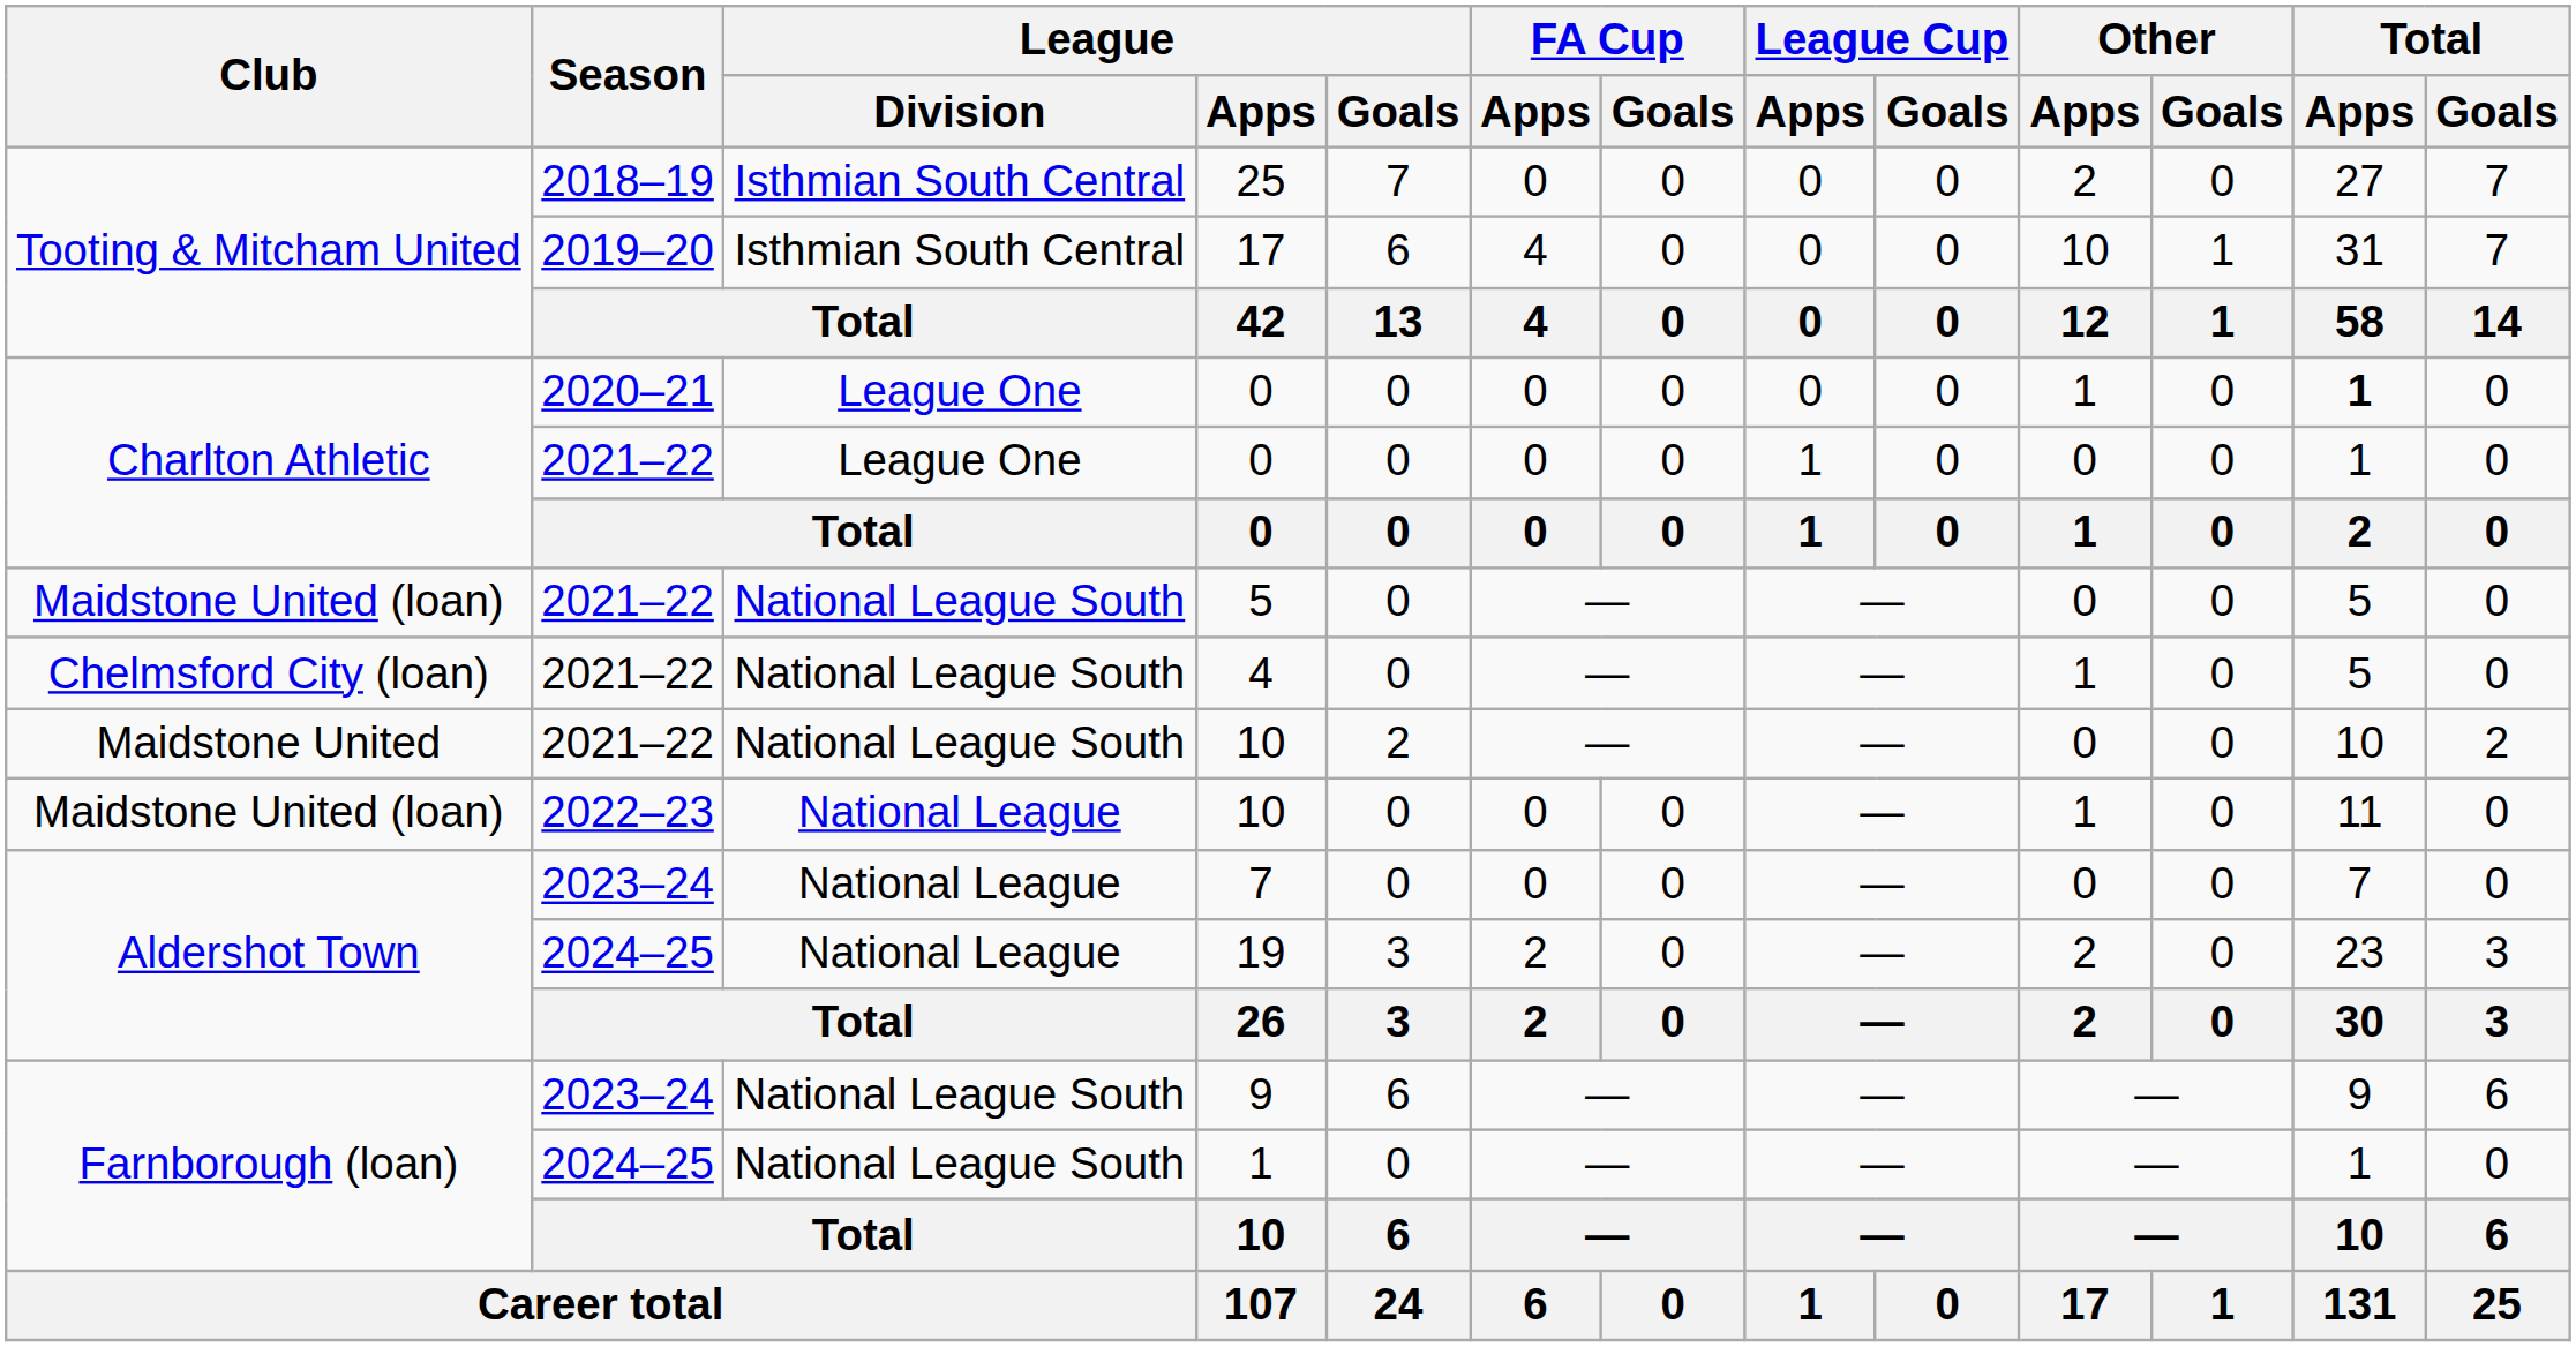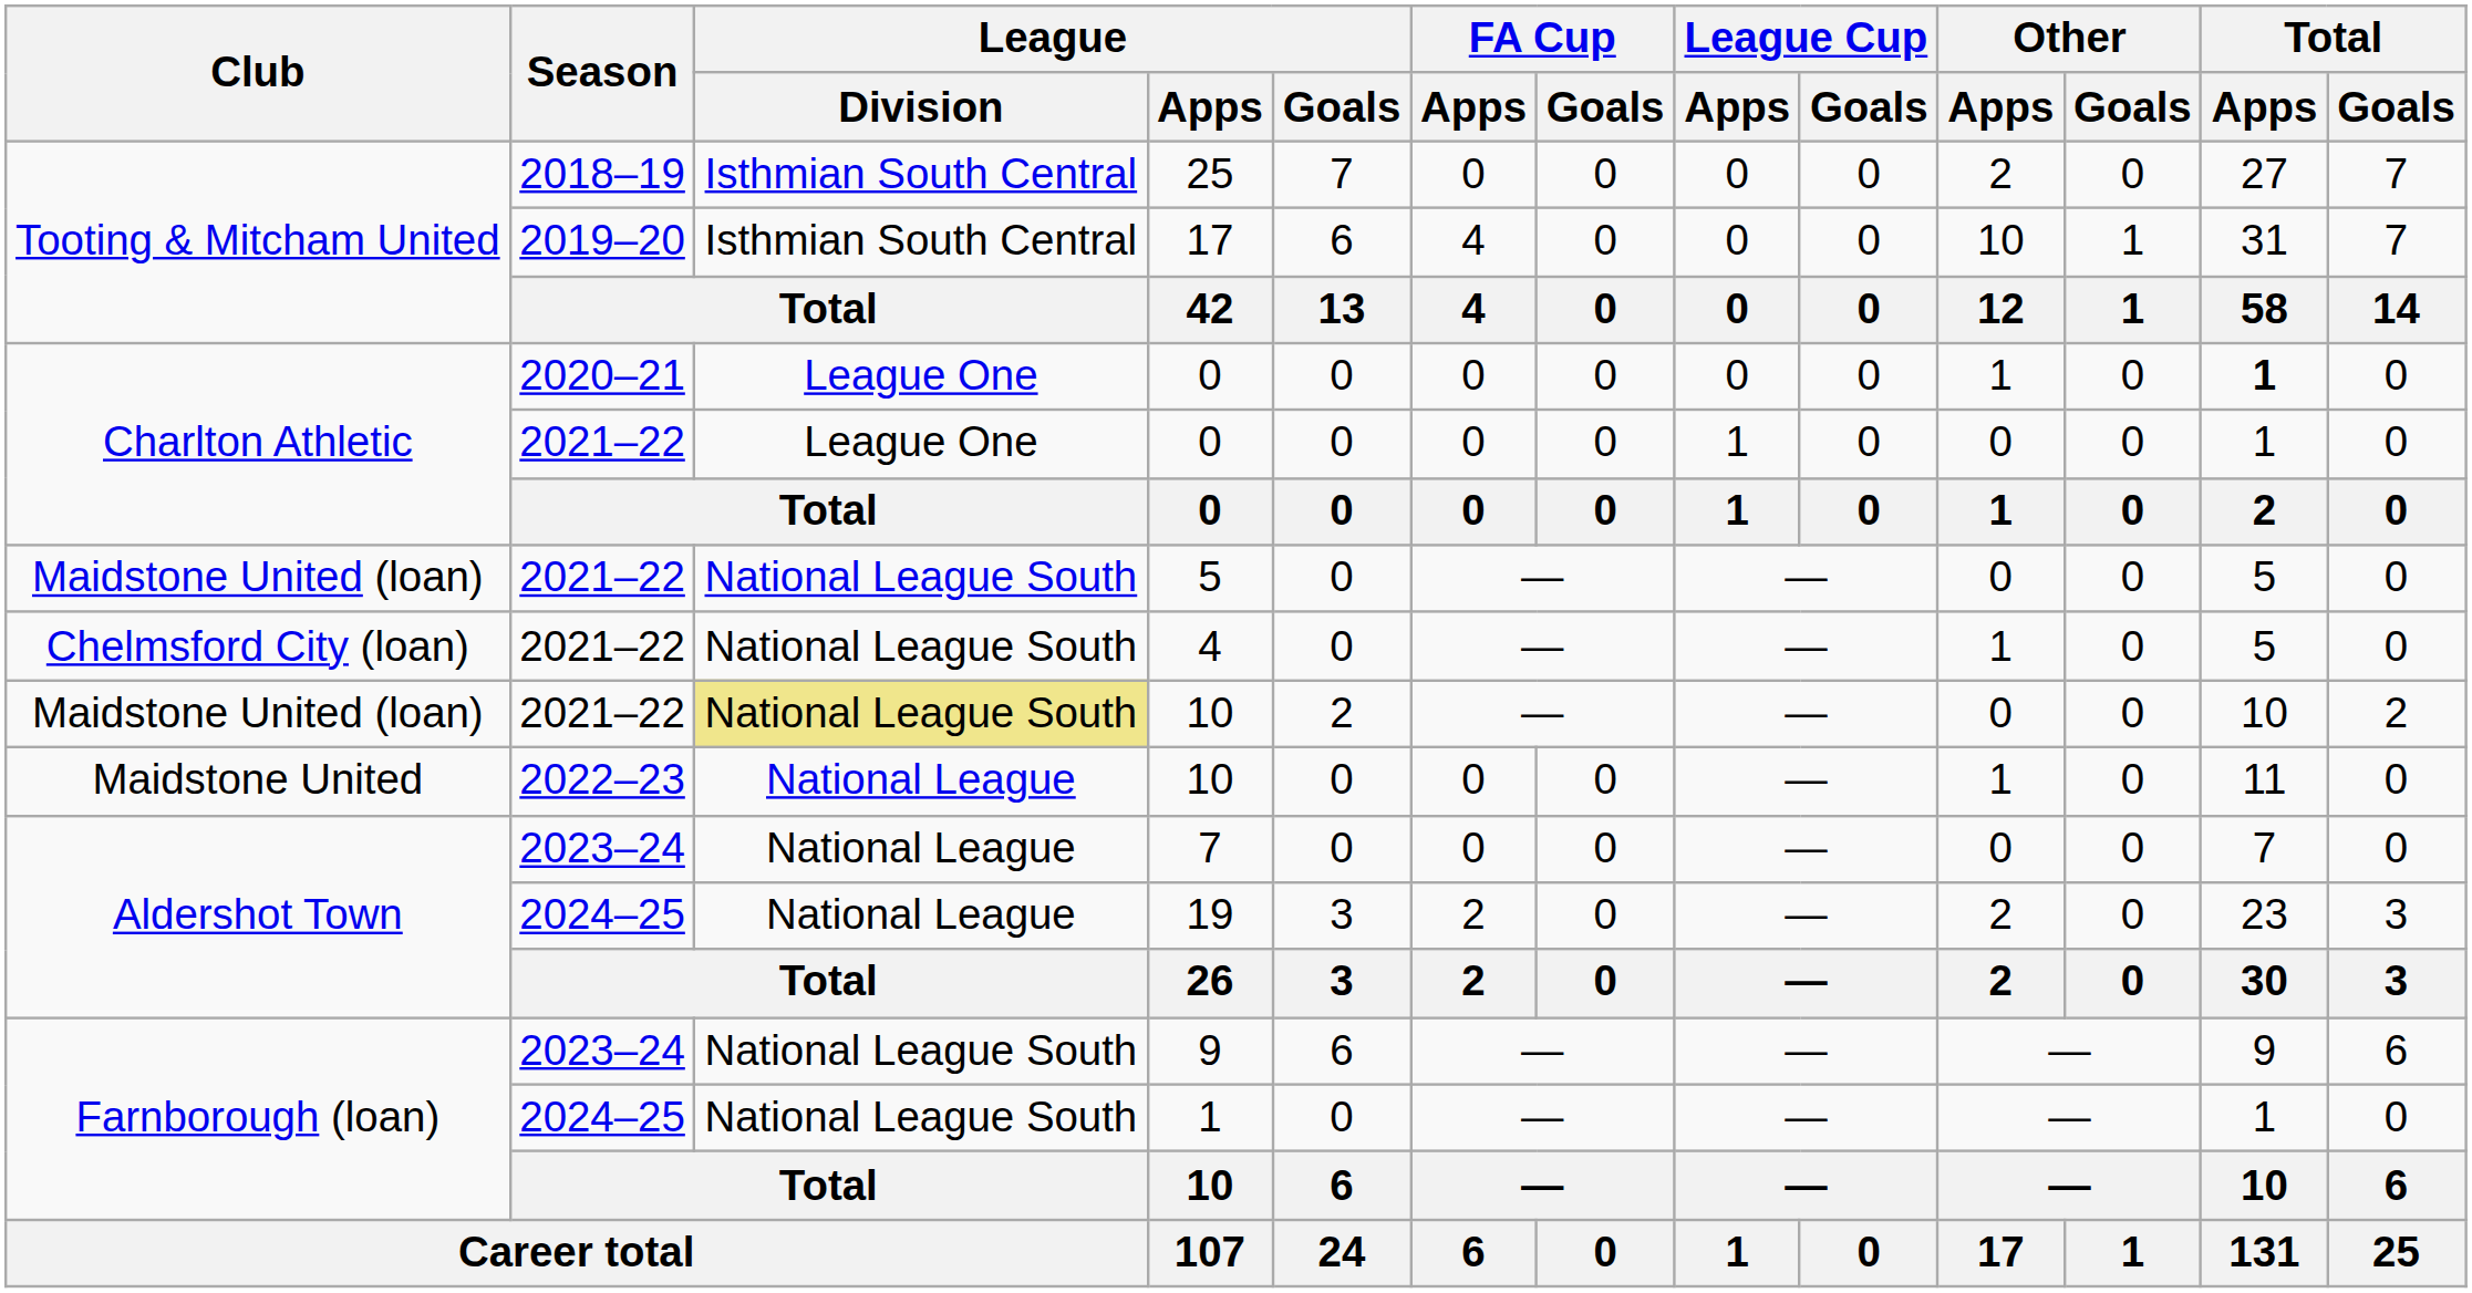2021–22 / 10 | Club: Maidstone United -> Maidstone United (loan)
2021–22 / 10 | League / Division: no background -> khaki background
2022–23 / 10 | Club: Maidstone United (loan) -> Maidstone United
